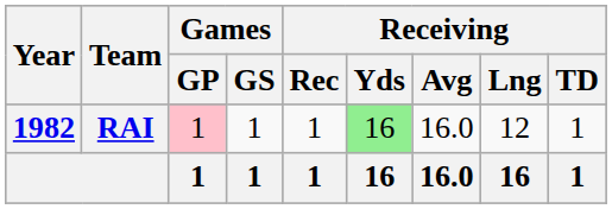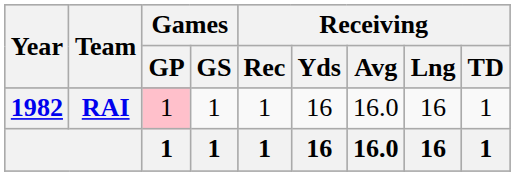RAI | Receiving / Yds: lightgreen background -> no background
RAI | Receiving / Lng: 12 -> 16
